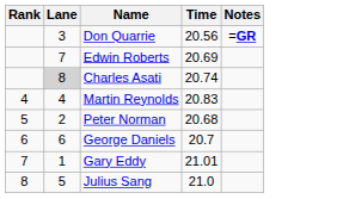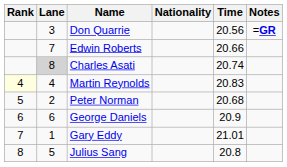+ column: Nationality
Edwin Roberts | Time: 20.69 -> 20.66
Martin Reynolds | Rank: no background -> lightyellow background
George Daniels | Time: 20.7 -> 20.9
Julius Sang | Time: 21.0 -> 20.8
